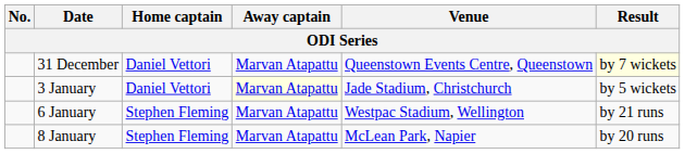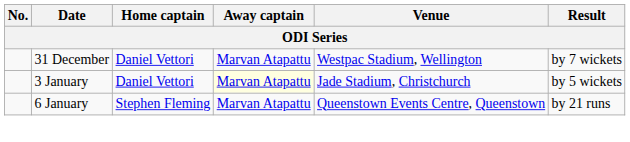31 December | Venue: Queenstown Events Centre, Queenstown -> Westpac Stadium, Wellington
31 December | Result: lightyellow background -> no background
6 January | Venue: Westpac Stadium, Wellington -> Queenstown Events Centre, Queenstown
- row: 8 January | Stephen Fleming | Marvan Atapattu | McLean Park, Napier | by 20 runs
